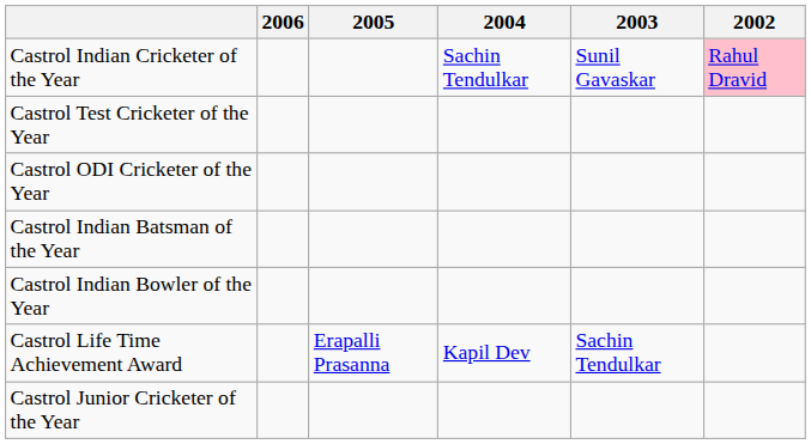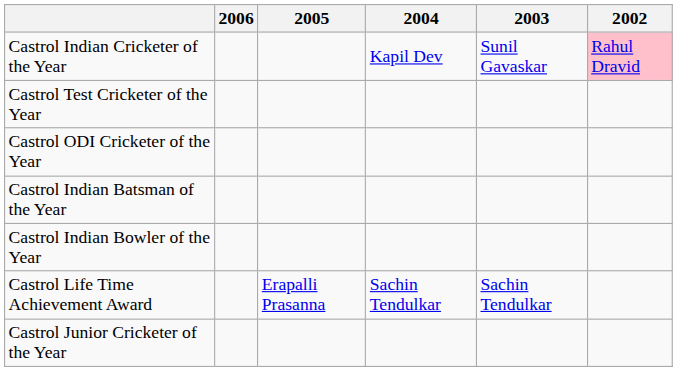Castrol Indian Cricketer of the Year | 2004: Sachin Tendulkar -> Kapil Dev
Castrol Life Time Achievement Award | 2004: Kapil Dev -> Sachin Tendulkar
